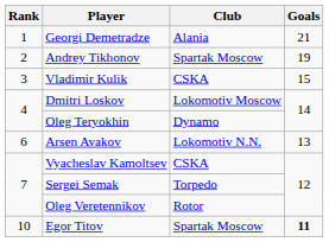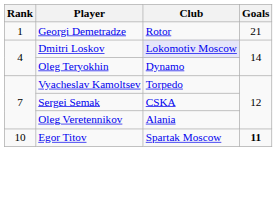Georgi Demetradze | Club: Alania -> Rotor
- row: 2 | Andrey Tikhonov | Spartak Moscow | 19
- row: 3 | Vladimir Kulik | CSKA | 15
Dmitri Loskov | Club: no background -> lavender background
- row: 6 | Arsen Avakov | Lokomotiv N.N. | 13
Vyacheslav Kamoltsev | Club: CSKA -> Torpedo
Sergei Semak | Club: Torpedo -> CSKA
Oleg Veretennikov | Club: Rotor -> Alania
